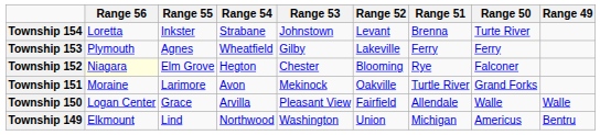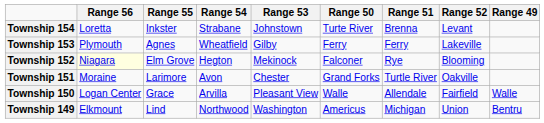columns swapped: Range 52 <-> Range 50
Township 152 | Range 53: Chester -> Mekinock
Township 151 | Range 53: Mekinock -> Chester
